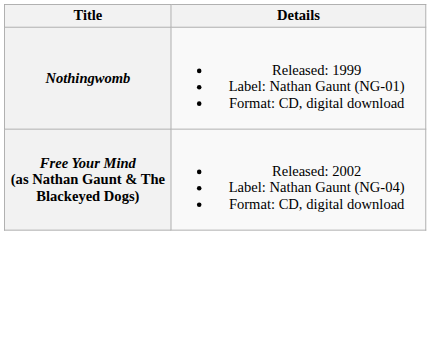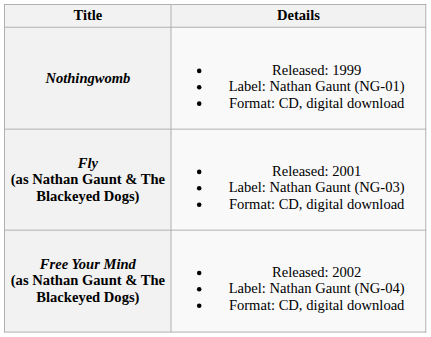+ row: Fly (as Nathan Gaunt & The Blackeyed Dogs) | Released: 2001 Label: Nathan Gaunt (NG-03) Format: CD, digital download
